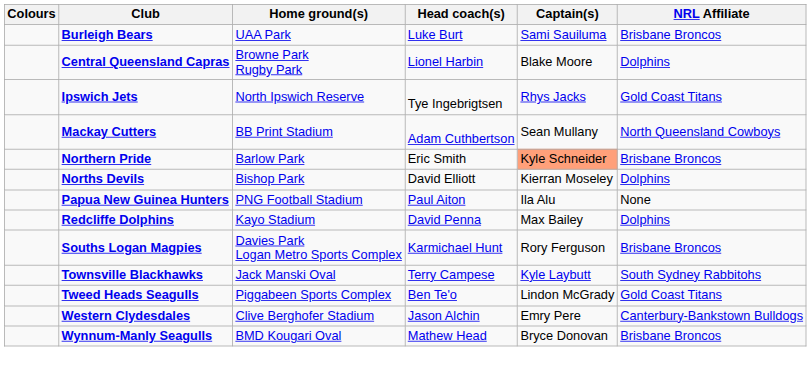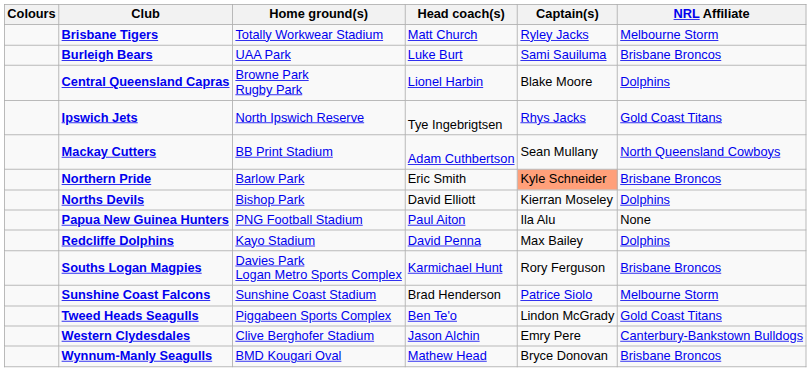+ row: Brisbane Tigers | Totally Workwear Stadium | Matt Church | Ryley Jacks | Melbourne Storm
+ row: Sunshine Coast Falcons | Sunshine Coast Stadium | Brad Henderson | Patrice Siolo | Melbourne Storm
- row: Townsville Blackhawks | Jack Manski Oval | Terry Campese | Kyle Laybutt | South Sydney Rabbitohs
